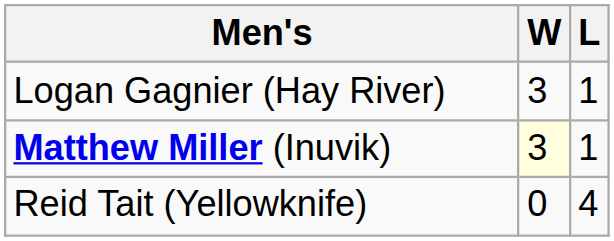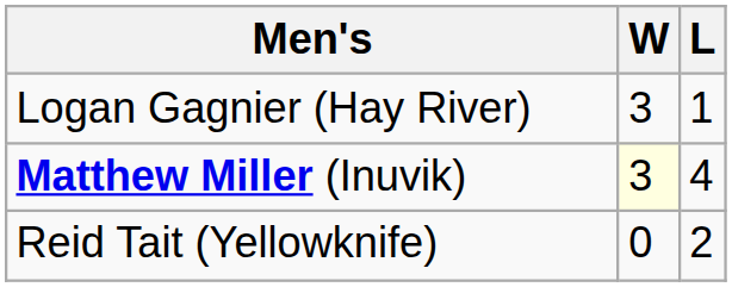Matthew Miller (Inuvik) | L: 1 -> 4
Reid Tait (Yellowknife) | L: 4 -> 2
